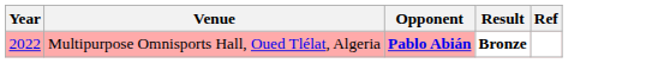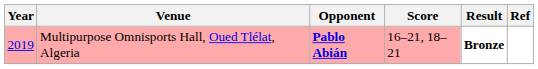+ column: Score | 16–21, 18–21
Multipurpose Omnisports Hall, Oued Tlélat, Algeria | Year: 2022 -> 2019
